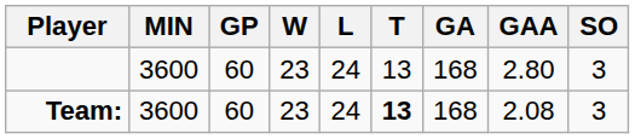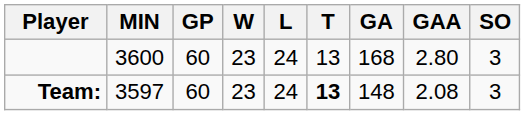Team: | MIN: 3600 -> 3597
Team: | GA: 168 -> 148
